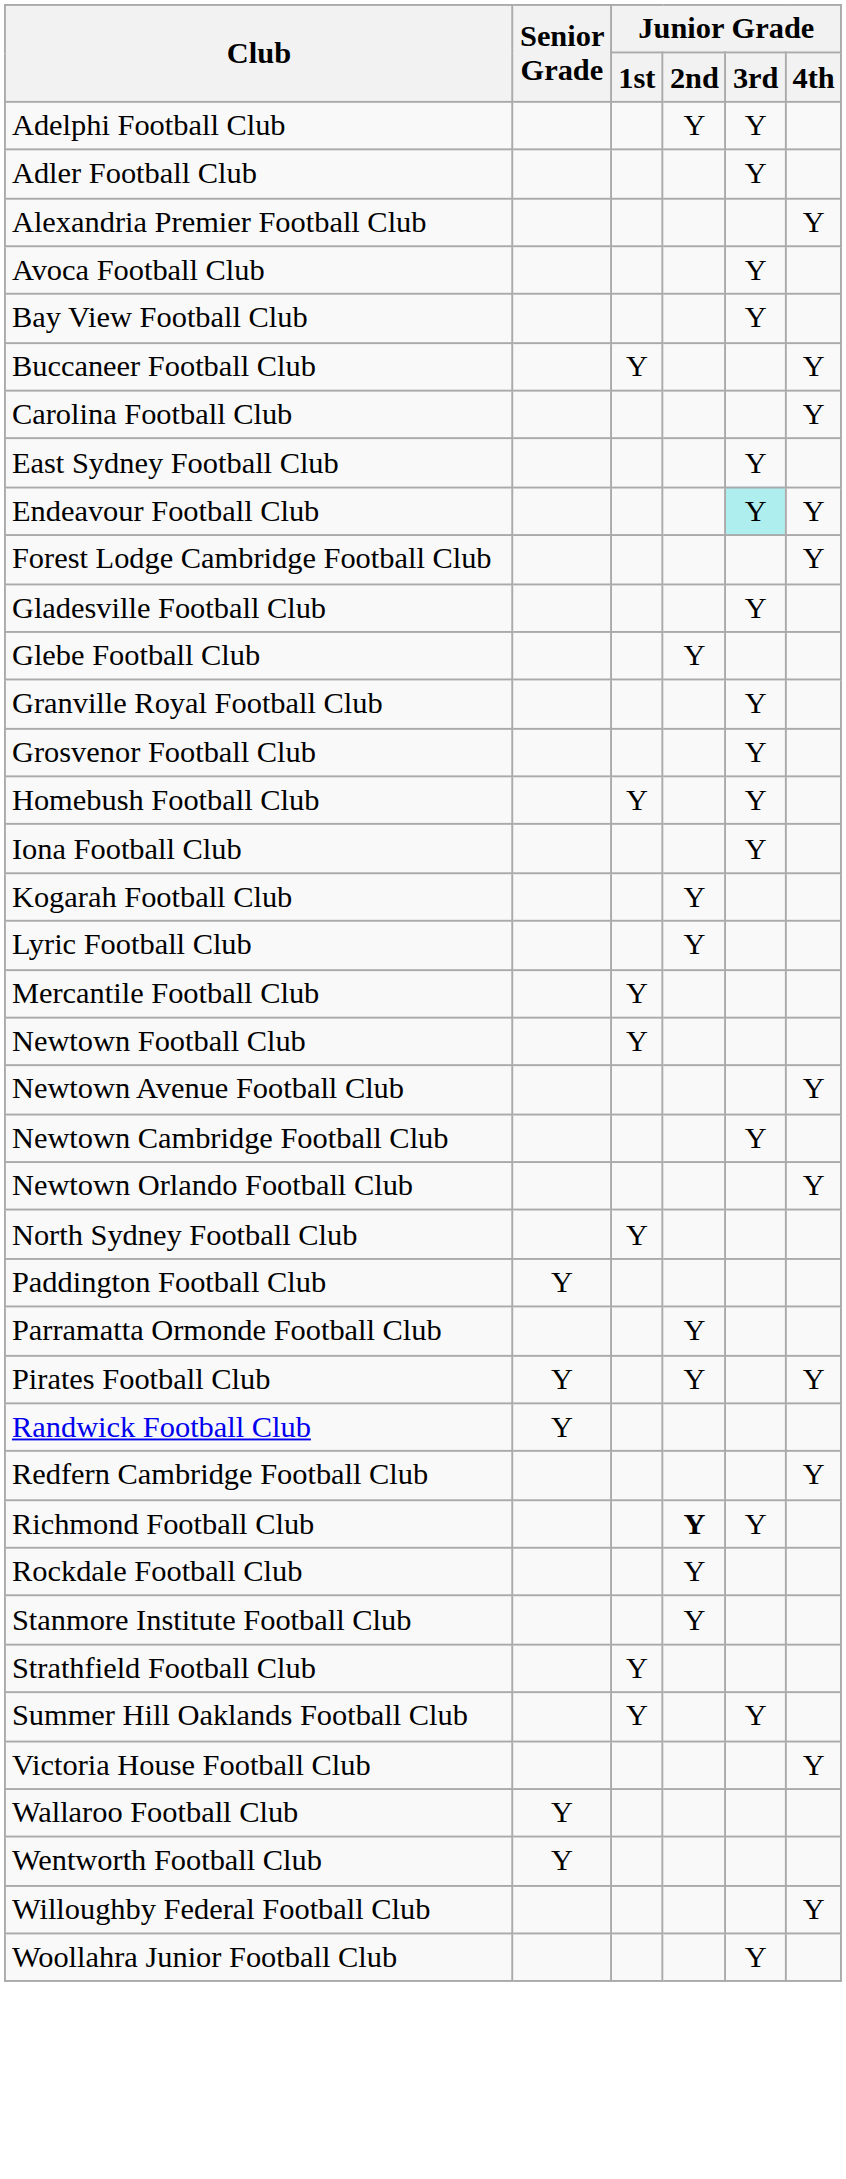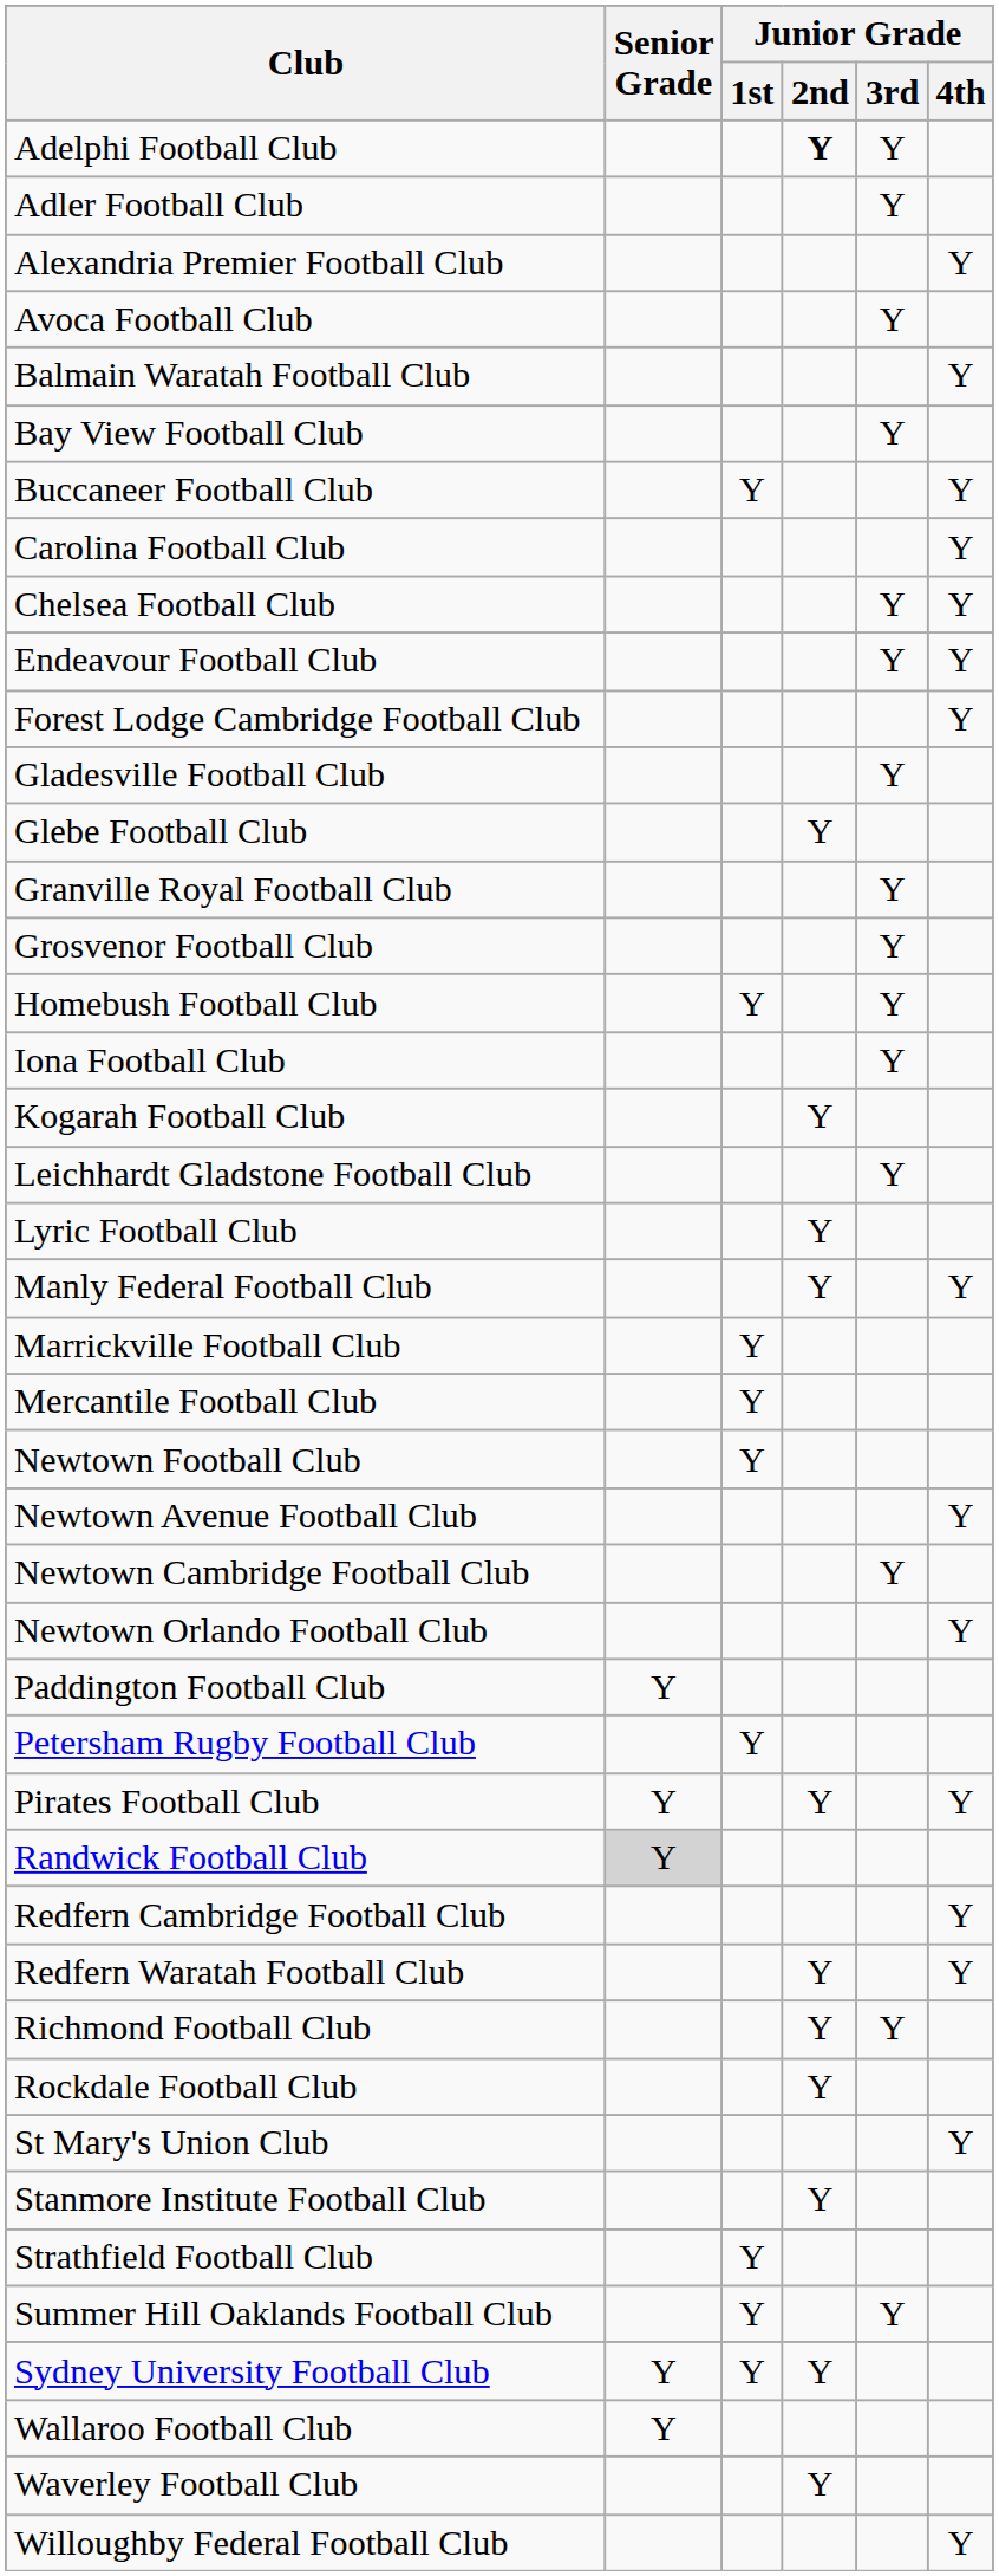Adelphi Football Club | Junior Grade / 2nd: normal -> bold
+ row: Balmain Waratah Football Club | Y
+ row: Chelsea Football Club | Y | Y
- row: East Sydney Football Club | Y
Endeavour Football Club | Junior Grade / 3rd: paleturquoise background -> no background
+ row: Leichhardt Gladstone Football Club | Y
+ row: Manly Federal Football Club | Y | Y
+ row: Marrickville Football Club | Y
- row: North Sydney Football Club | Y
- row: Parramatta Ormonde Football Club | Y
+ row: Petersham Rugby Football Club | Y
Randwick Football Club | Senior Grade: no background -> lightgrey background
+ row: Redfern Waratah Football Club | Y | Y
Richmond Football Club | Junior Grade / 2nd: bold -> normal
+ row: St Mary's Union Club | Y
+ row: Sydney University Football Club | Y | Y | Y
- row: Victoria House Football Club | Y
+ row: Waverley Football Club | Y
- row: Wentworth Football Club | Y
- row: Woollahra Junior Football Club | Y
